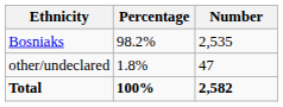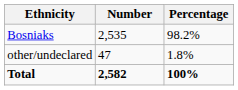columns swapped: Number <-> Percentage
